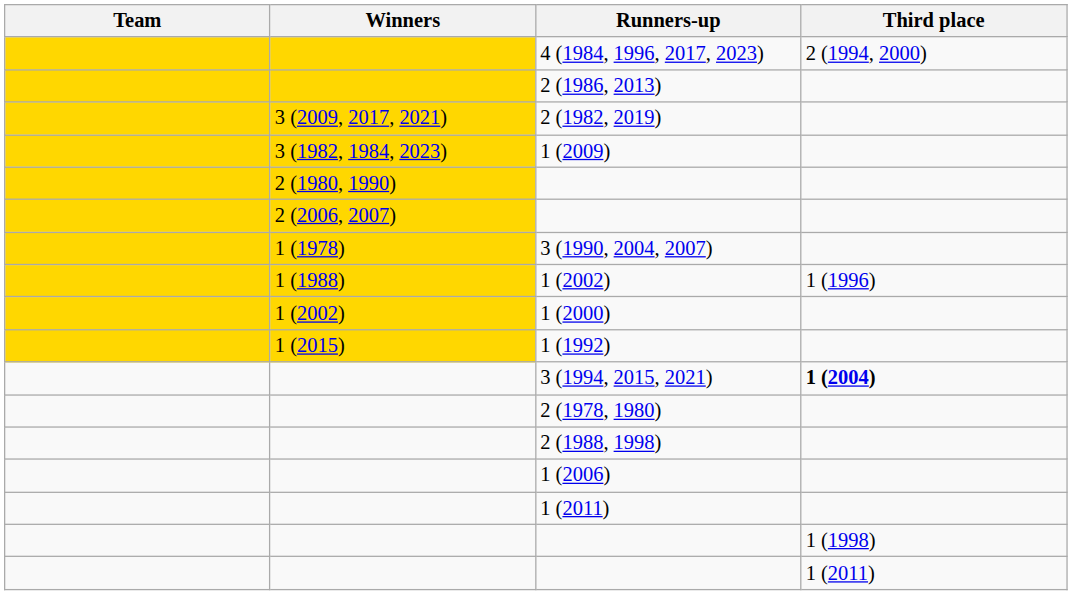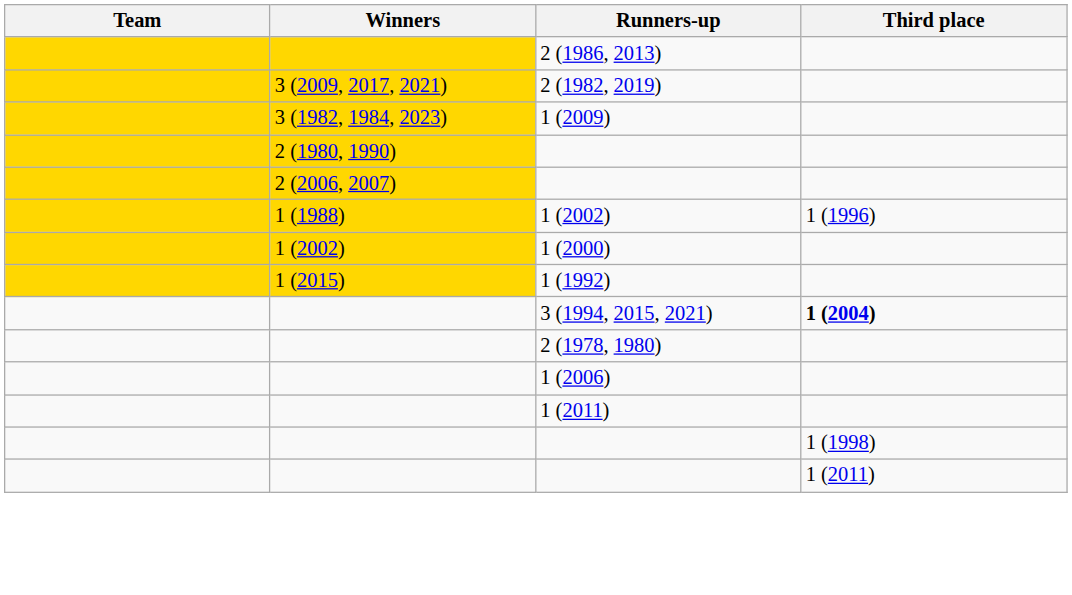- row: 4 (1984, 1996, 2017, 2023) | 2 (1994, 2000)
- row: 1 (1978) | 3 (1990, 2004, 2007)
- row: 2 (1988, 1998)
